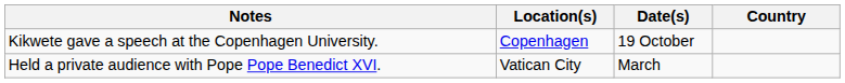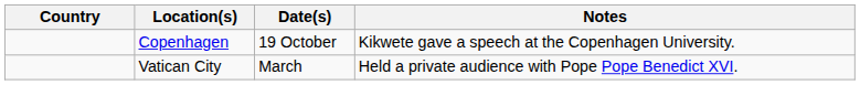columns swapped: Country <-> Notes
